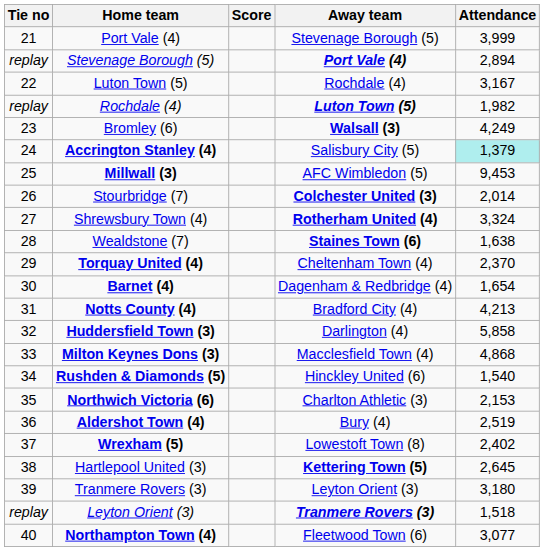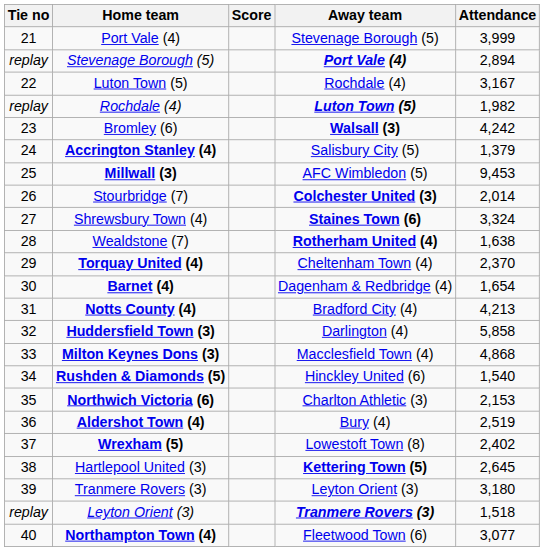Bromley (6) | Attendance: 4,249 -> 4,242
Accrington Stanley (4) | Attendance: paleturquoise background -> no background
Shrewsbury Town (4) | Away team: Rotherham United (4) -> Staines Town (6)
Wealdstone (7) | Away team: Staines Town (6) -> Rotherham United (4)
